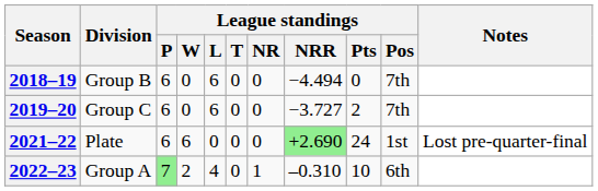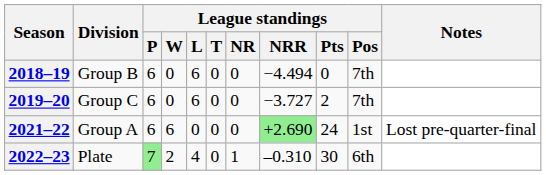2021–22 | Division: Plate -> Group A
2022–23 | Division: Group A -> Plate
2022–23 | League standings / Pts: 10 -> 30
